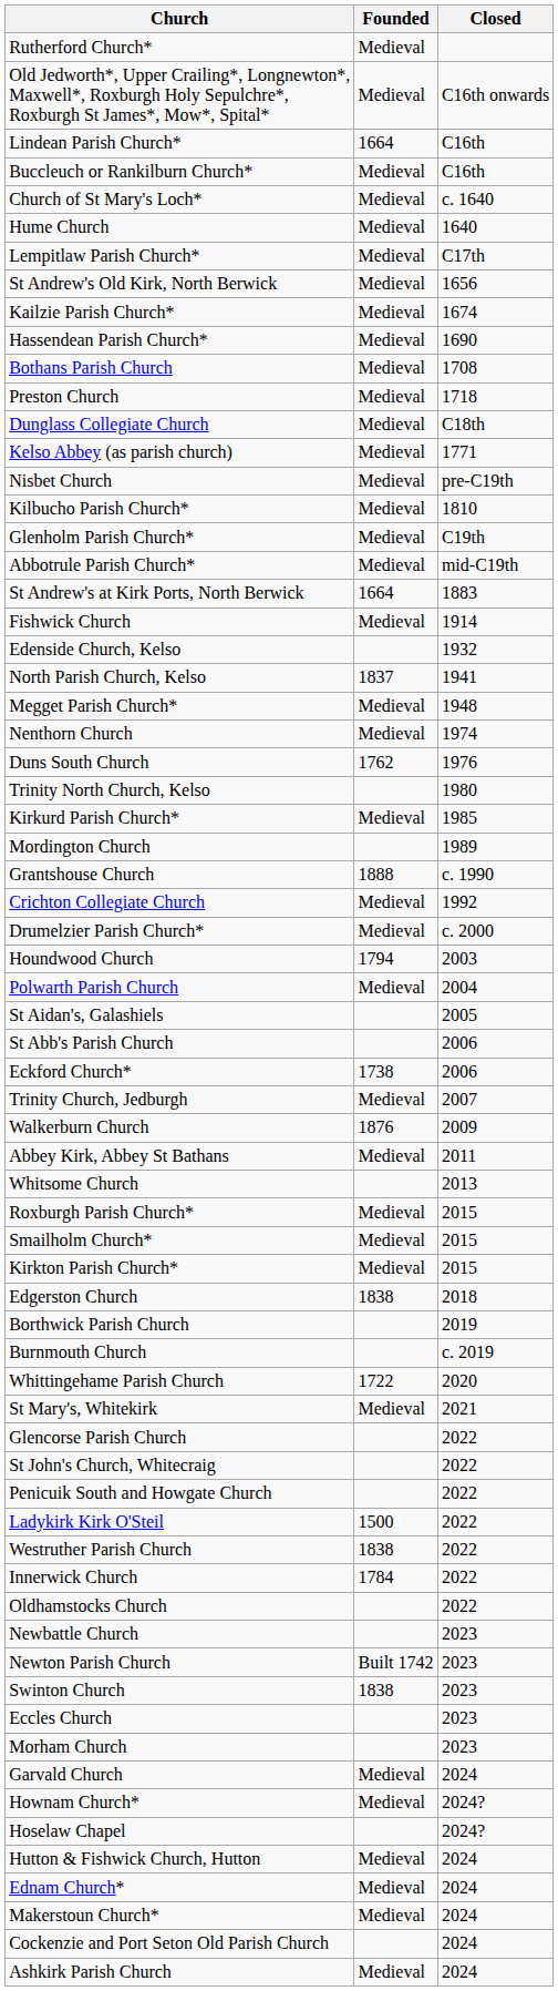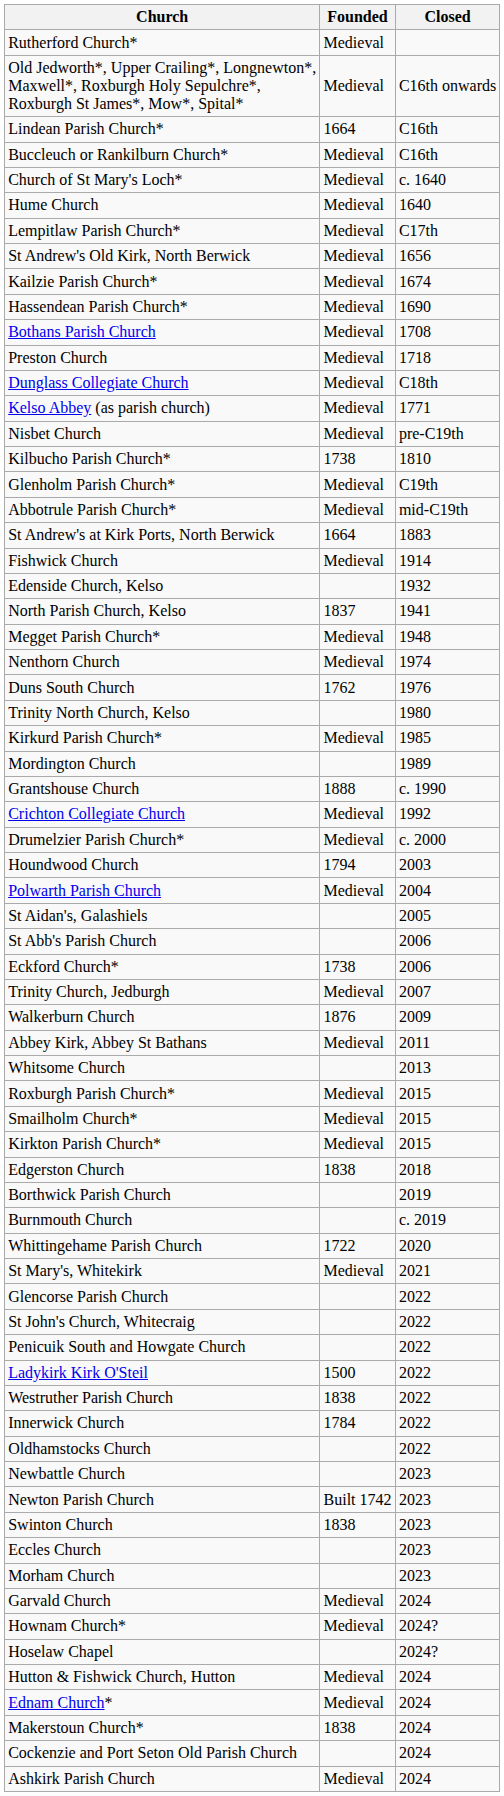Kilbucho Parish Church* | Founded: Medieval -> 1738
Makerstoun Church* | Founded: Medieval -> 1838
